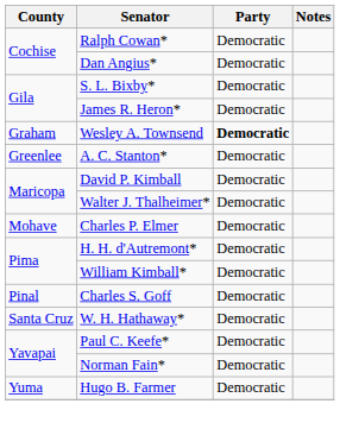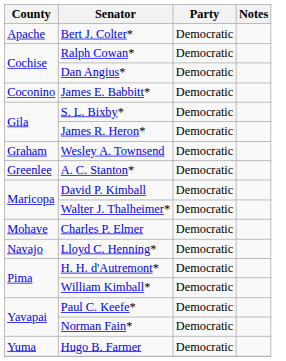+ row: Apache | Bert J. Colter* | Democratic
+ row: Coconino | James E. Babbitt* | Democratic
Wesley A. Townsend | Party: bold -> normal
+ row: Navajo | Lloyd C. Henning* | Democratic
- row: Pinal | Charles S. Goff | Democratic
- row: Santa Cruz | W. H. Hathaway* | Democratic
